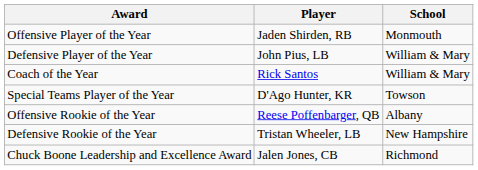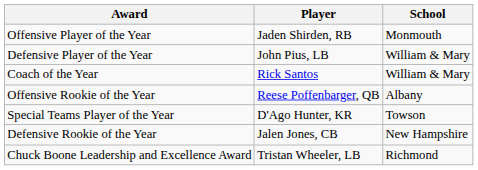rows swapped: Special Teams Player of the Year <-> Offensive Rookie of the Year
Defensive Rookie of the Year | Player: Tristan Wheeler, LB -> Jalen Jones, CB
Chuck Boone Leadership and Excellence Award | Player: Jalen Jones, CB -> Tristan Wheeler, LB
